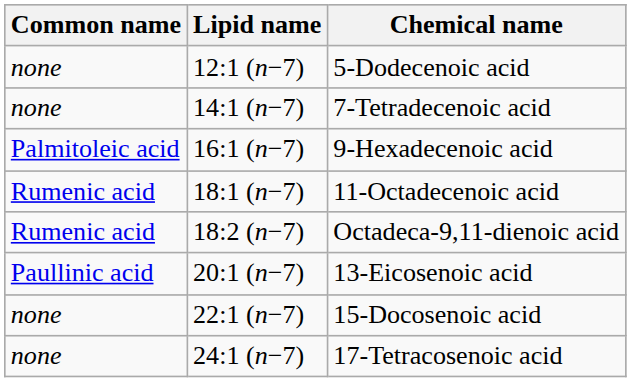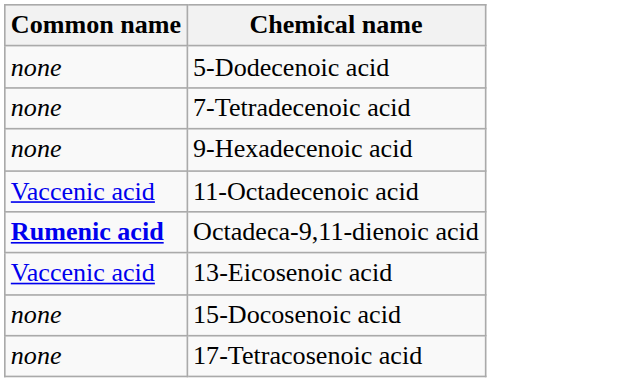- column: Lipid name | 12:1 (n−7) | 14:1 (n−7) | 16:1 (n−7) | 18:1 (n−7) | 18:2 (n−7) | 20:1 (n−7) | 22:1 (n−7) | 24:1 (n−7)
9-Hexadecenoic acid | Common name: Palmitoleic acid -> none
11-Octadecenoic acid | Common name: Rumenic acid -> Vaccenic acid
Octadeca-9,11-dienoic acid | Common name: normal -> bold
13-Eicosenoic acid | Common name: Paullinic acid -> Vaccenic acid
